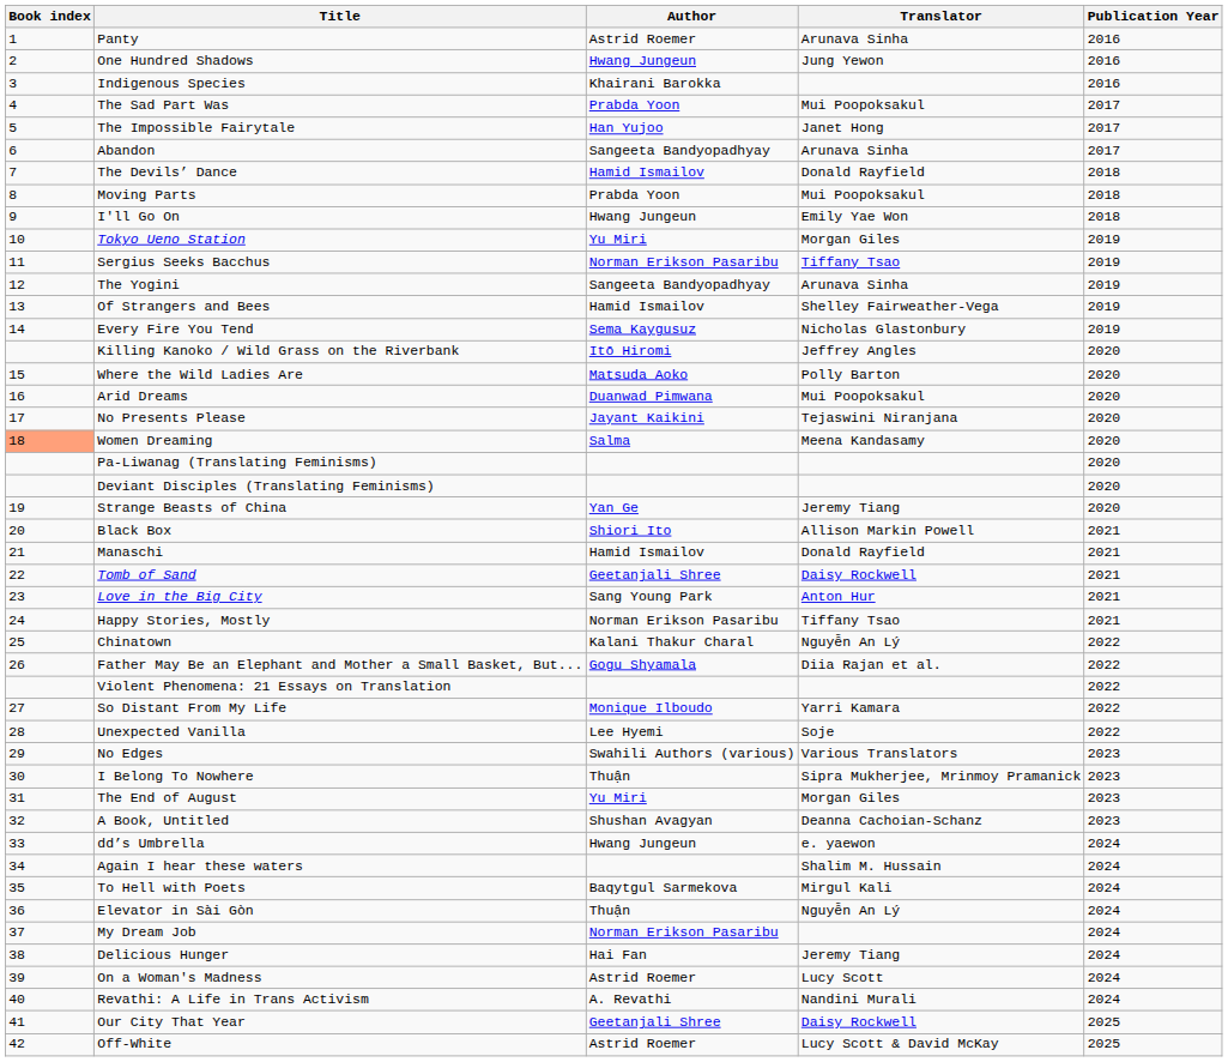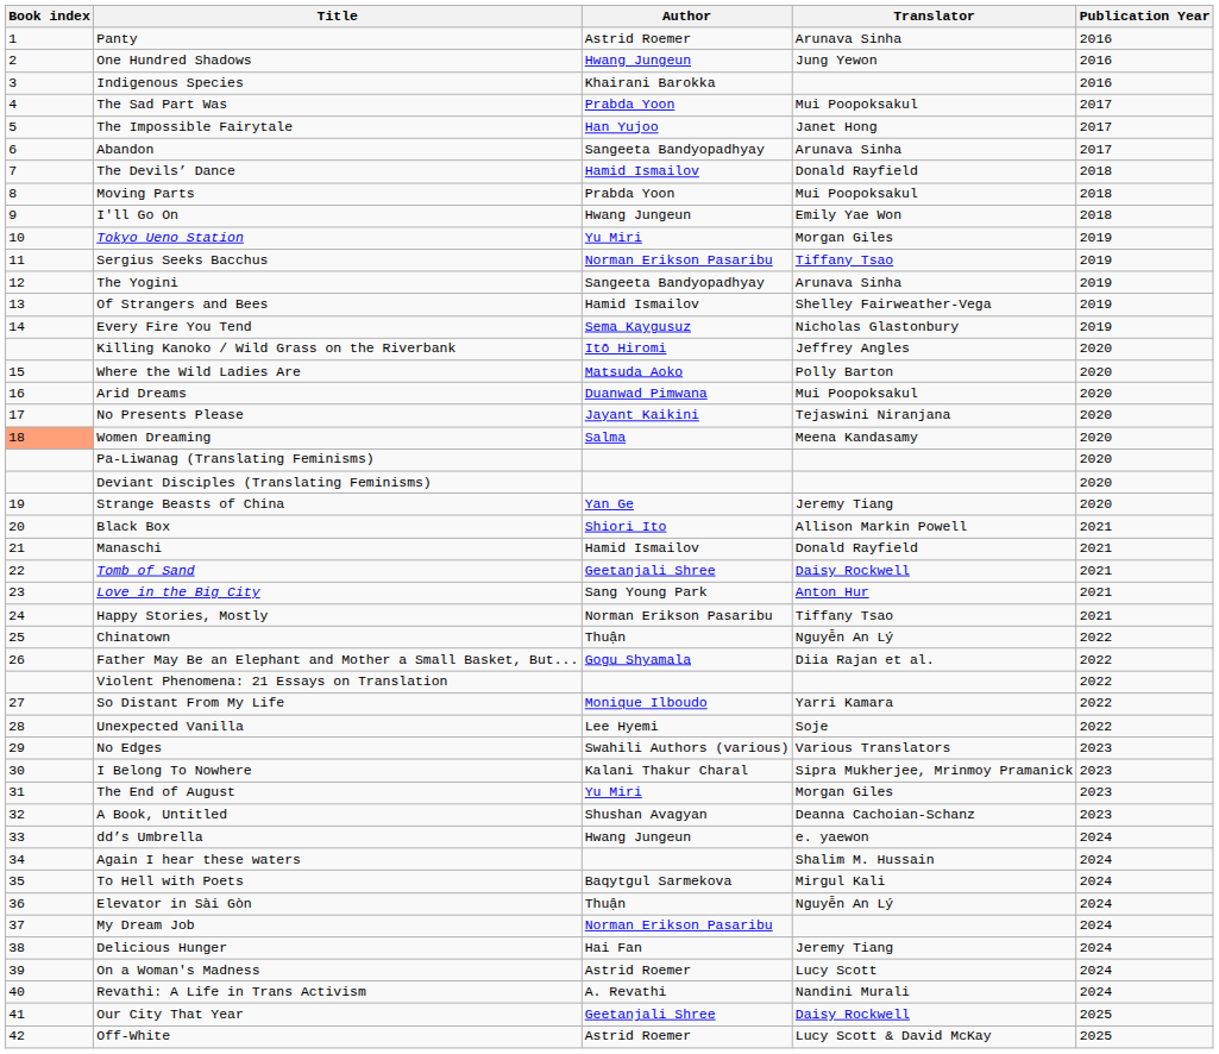Chinatown | Author: Kalani Thakur Charal -> Thuận
I Belong To Nowhere | Author: Thuận -> Kalani Thakur Charal
